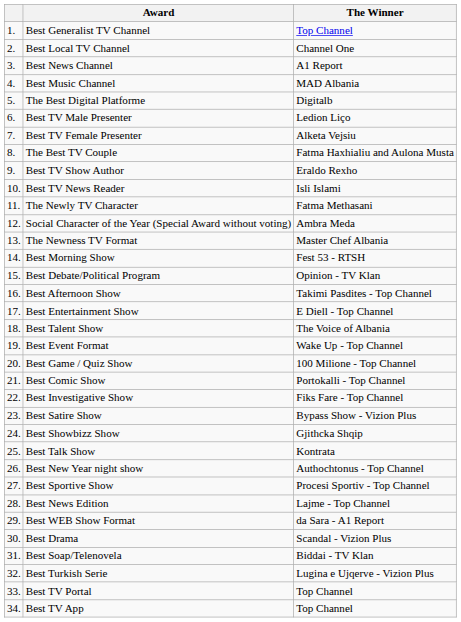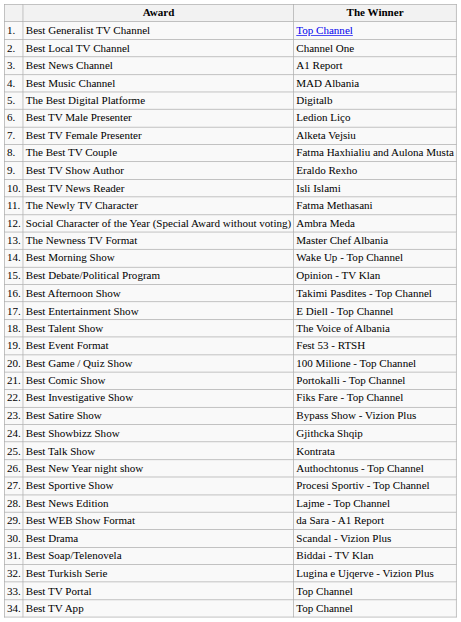Best Morning Show | The Winner: Fest 53 - RTSH -> Wake Up - Top Channel
Best Event Format | The Winner: Wake Up - Top Channel -> Fest 53 - RTSH
